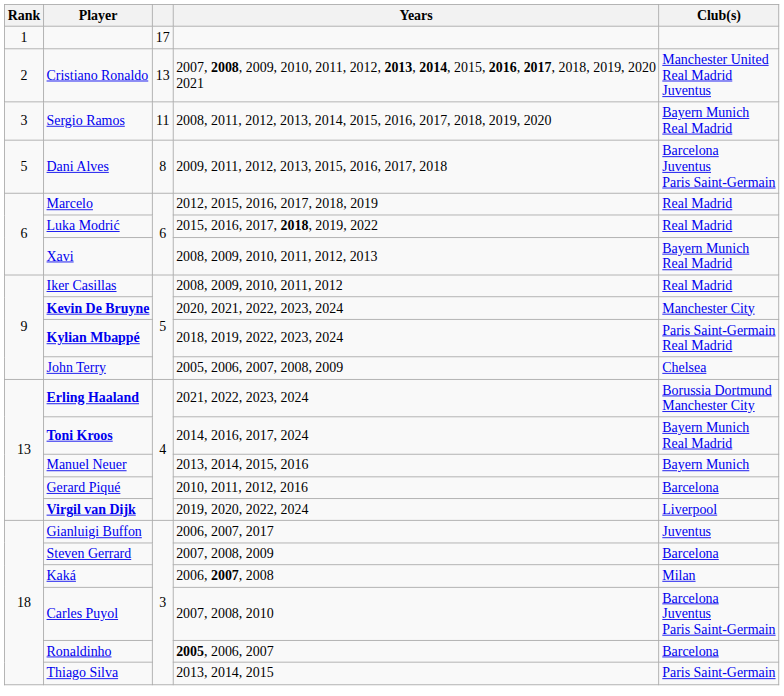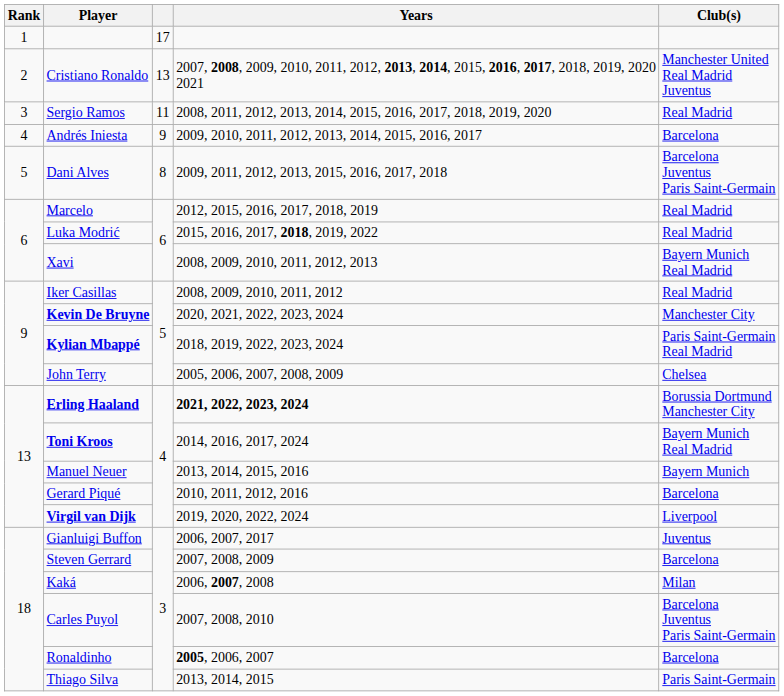Sergio Ramos | Club(s): Bayern Munich Real Madrid -> Real Madrid
+ row: 4 | Andrés Iniesta | 9 | 2009, 2010, 2011, 2012, 2013, 2014, 2015, 2016, 2017 | Barcelona
Erling Haaland | Years: normal -> bold
